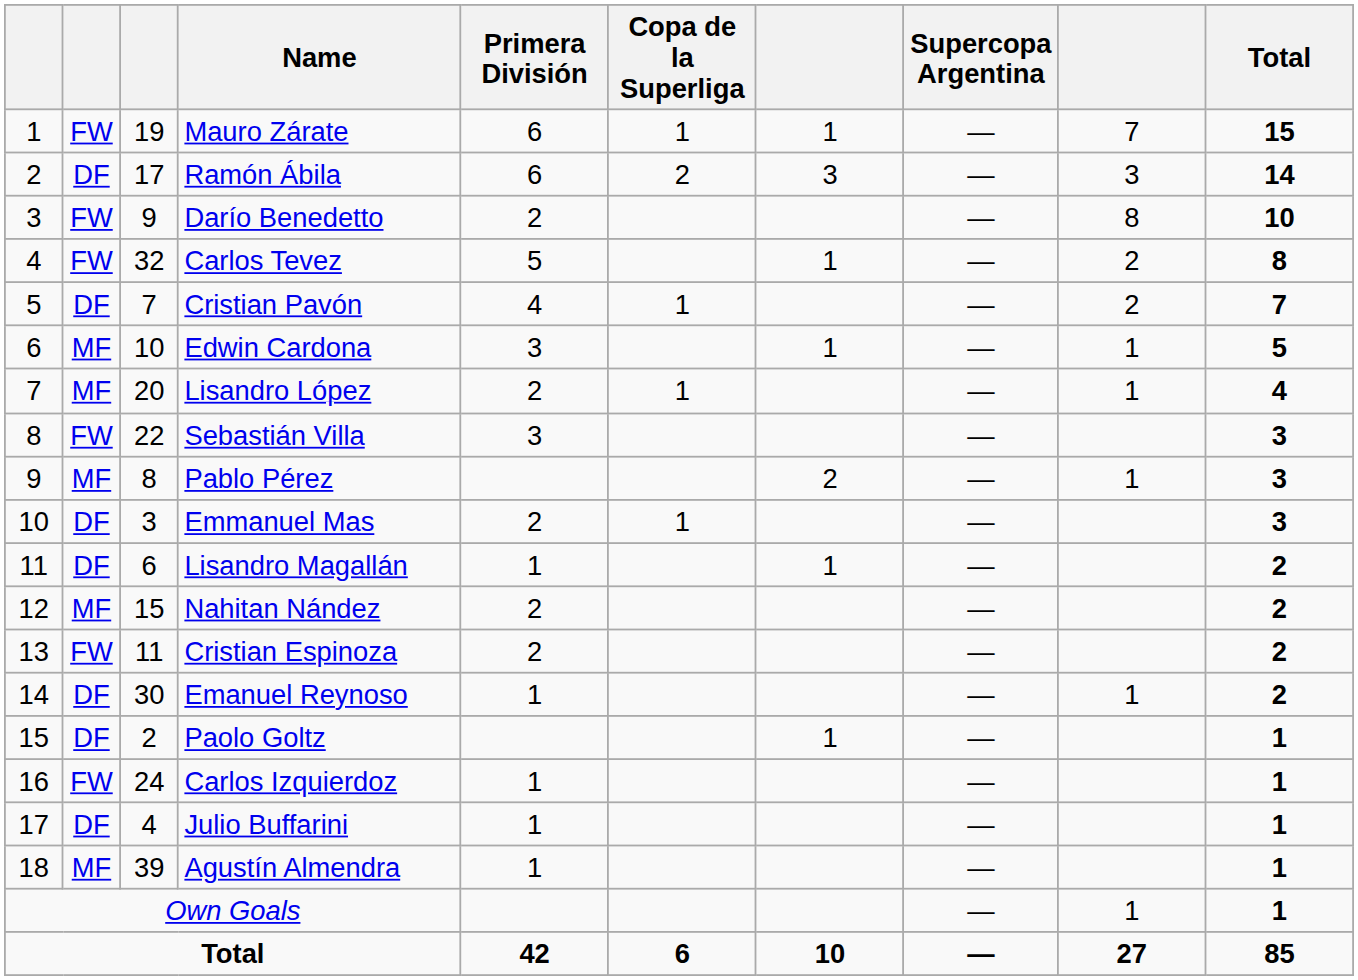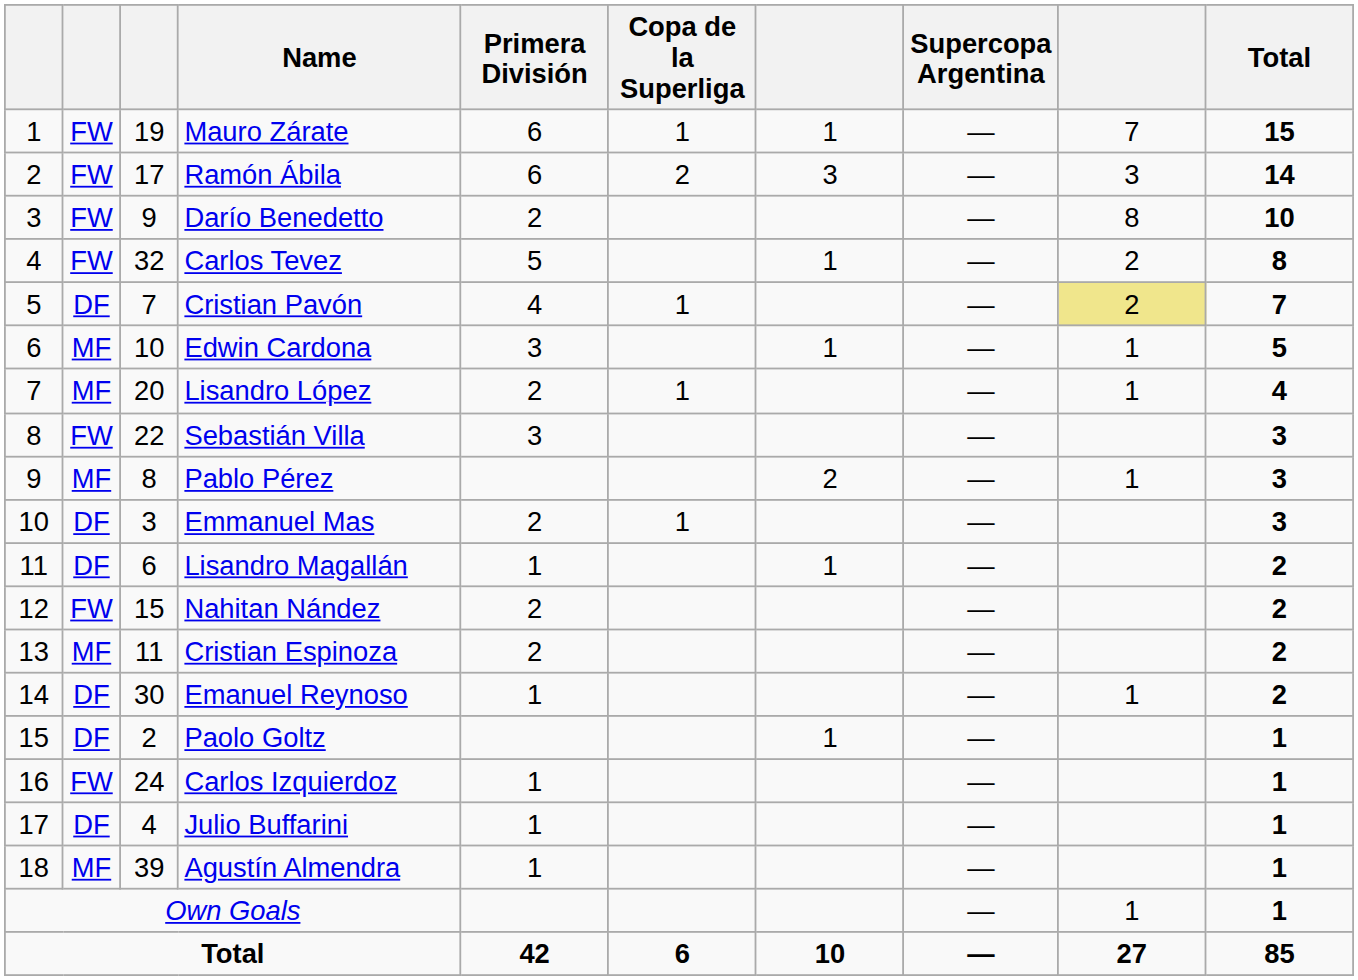Ramón Ábila | column 2: DF -> FW
Cristian Pavón | column 9: no background -> khaki background
Nahitan Nández | column 2: MF -> FW
Cristian Espinoza | column 2: FW -> MF
